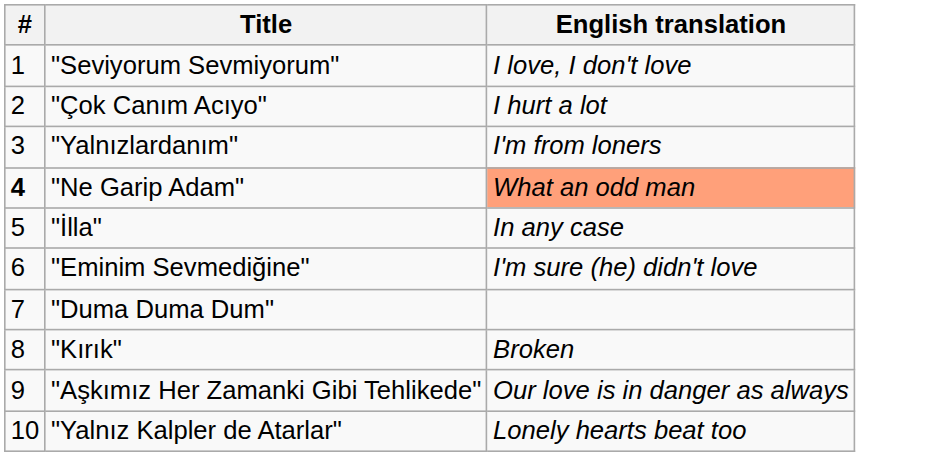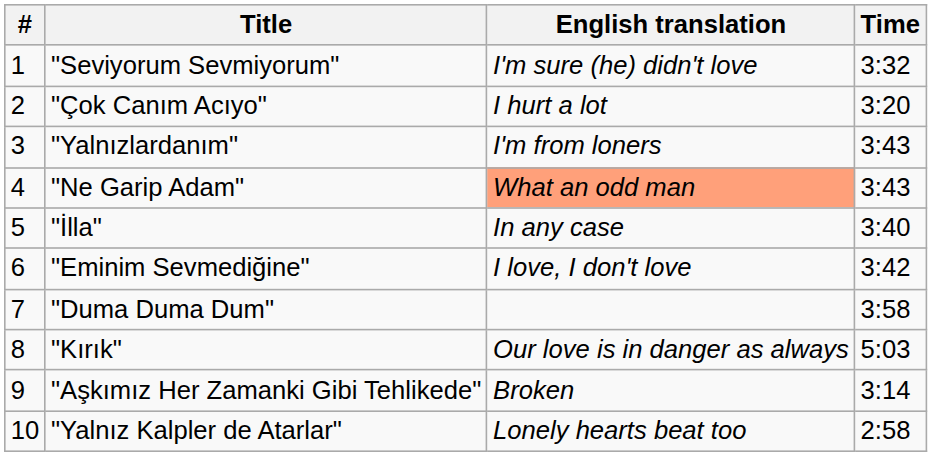+ column: Time | 3:32 | 3:20 | 3:43 | 3:43 | 3:40 | 3:42 | 3:58 | 5:03 | 3:14 | 2:58
"Seviyorum Sevmiyorum" | English translation: I love, I don't love -> I'm sure (he) didn't love
"Ne Garip Adam" | #: bold -> normal
"Eminim Sevmediğine" | English translation: I'm sure (he) didn't love -> I love, I don't love
"Kırık" | English translation: Broken -> Our love is in danger as always
"Aşkımız Her Zamanki Gibi Tehlikede" | English translation: Our love is in danger as always -> Broken
